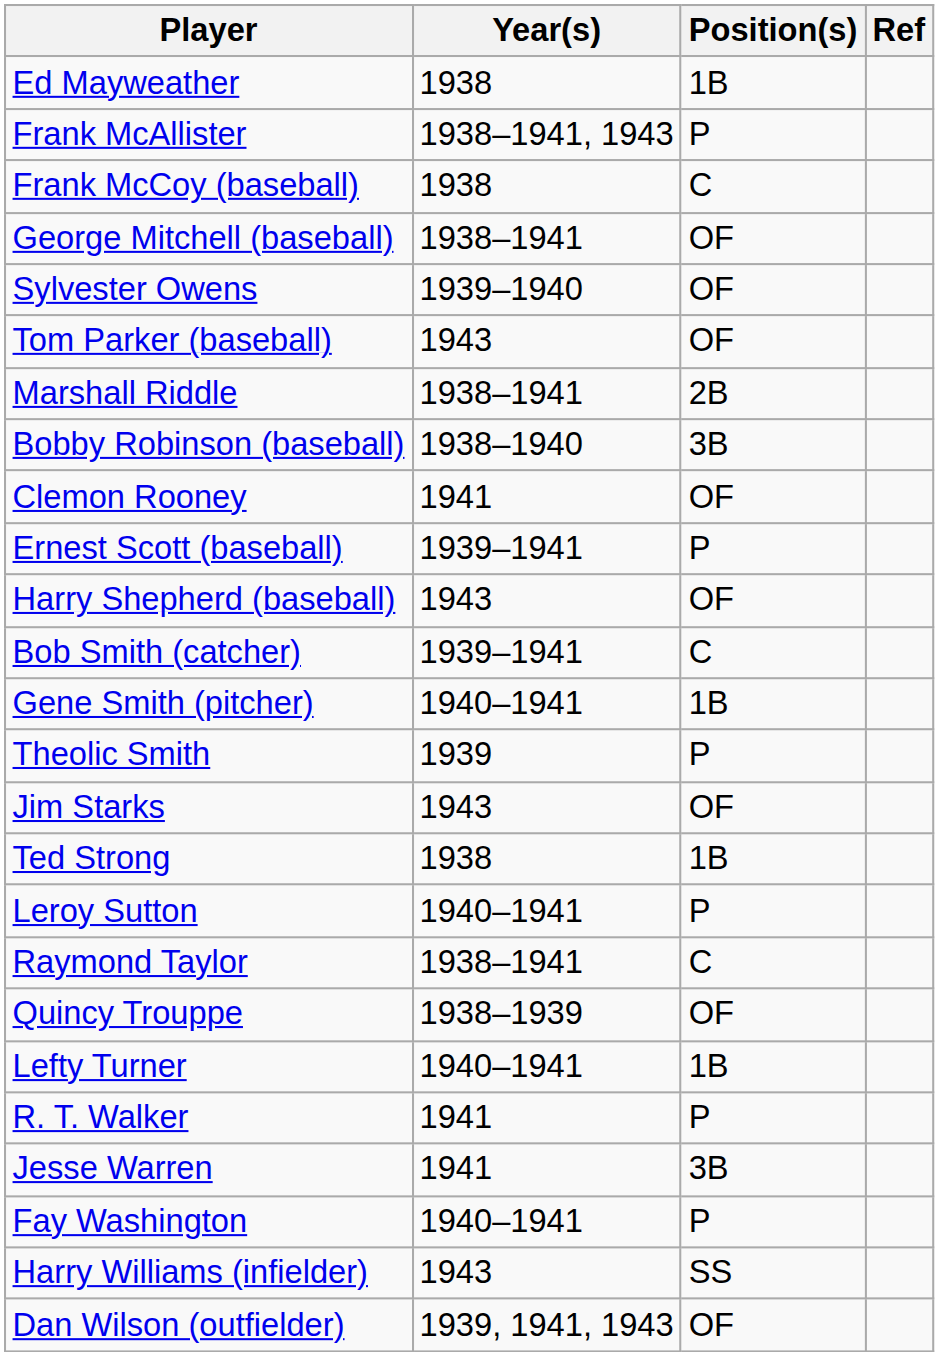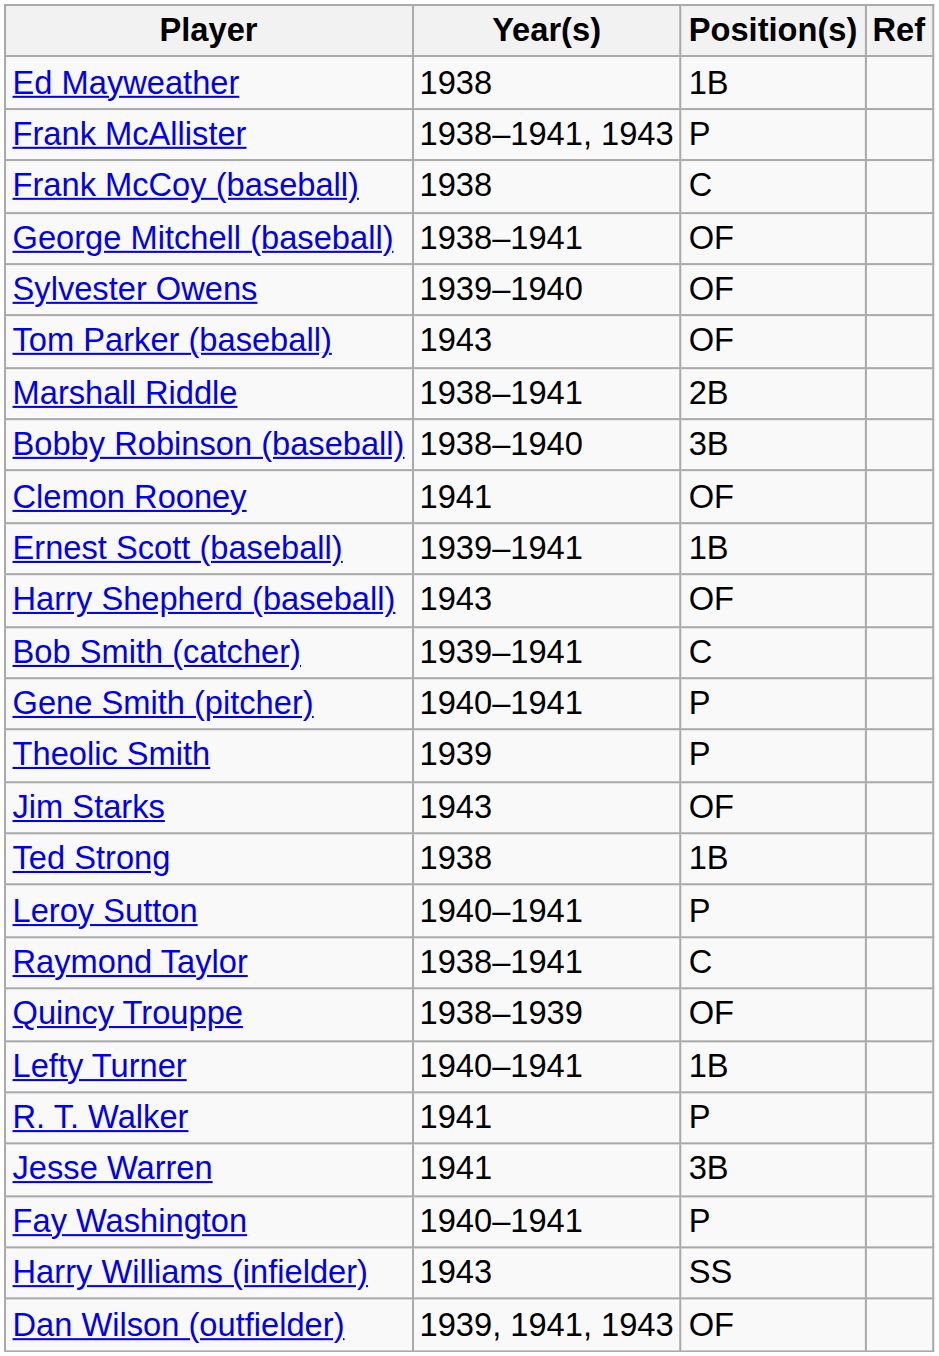Ernest Scott (baseball) | Position(s): P -> 1B
Gene Smith (pitcher) | Position(s): 1B -> P
